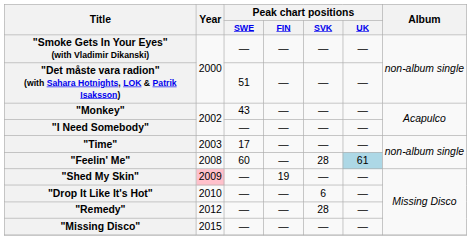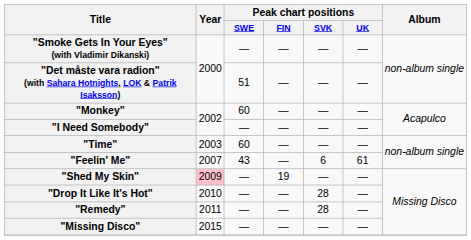"Monkey" | Peak chart positions / SWE: 43 -> 60
"Time" | Peak chart positions / SWE: 17 -> 60
"Feelin' Me" | Year: 2008 -> 2007
"Feelin' Me" | Peak chart positions / SWE: 60 -> 43
"Feelin' Me" | Peak chart positions / SVK: 28 -> 6
"Feelin' Me" | Peak chart positions / UK: lightblue background -> no background
"Drop It Like It's Hot" | Peak chart positions / SVK: 6 -> 28
"Remedy" | Year: 2012 -> 2011
